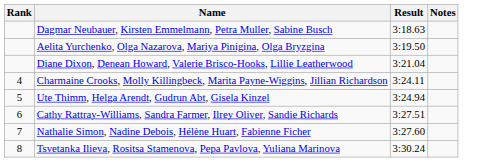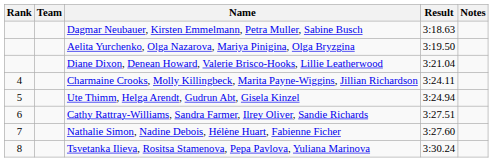+ column: Team
